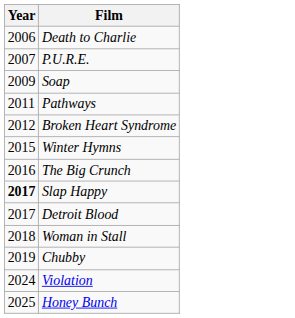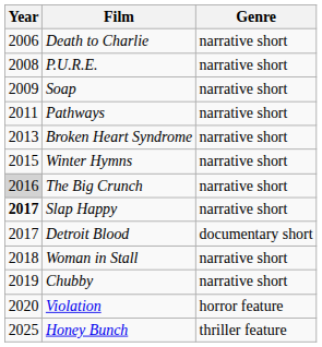+ column: Genre | narrative short | narrative short | narrative short | narrative short | narrative short | narrative short | narrative short | narrative short | documentary short | narrative short | narrative short | horror feature | thriller feature
P.U.R.E. | Year: 2007 -> 2008
Broken Heart Syndrome | Year: 2012 -> 2013
The Big Crunch | Year: no background -> lightgrey background
Violation | Year: 2024 -> 2020
